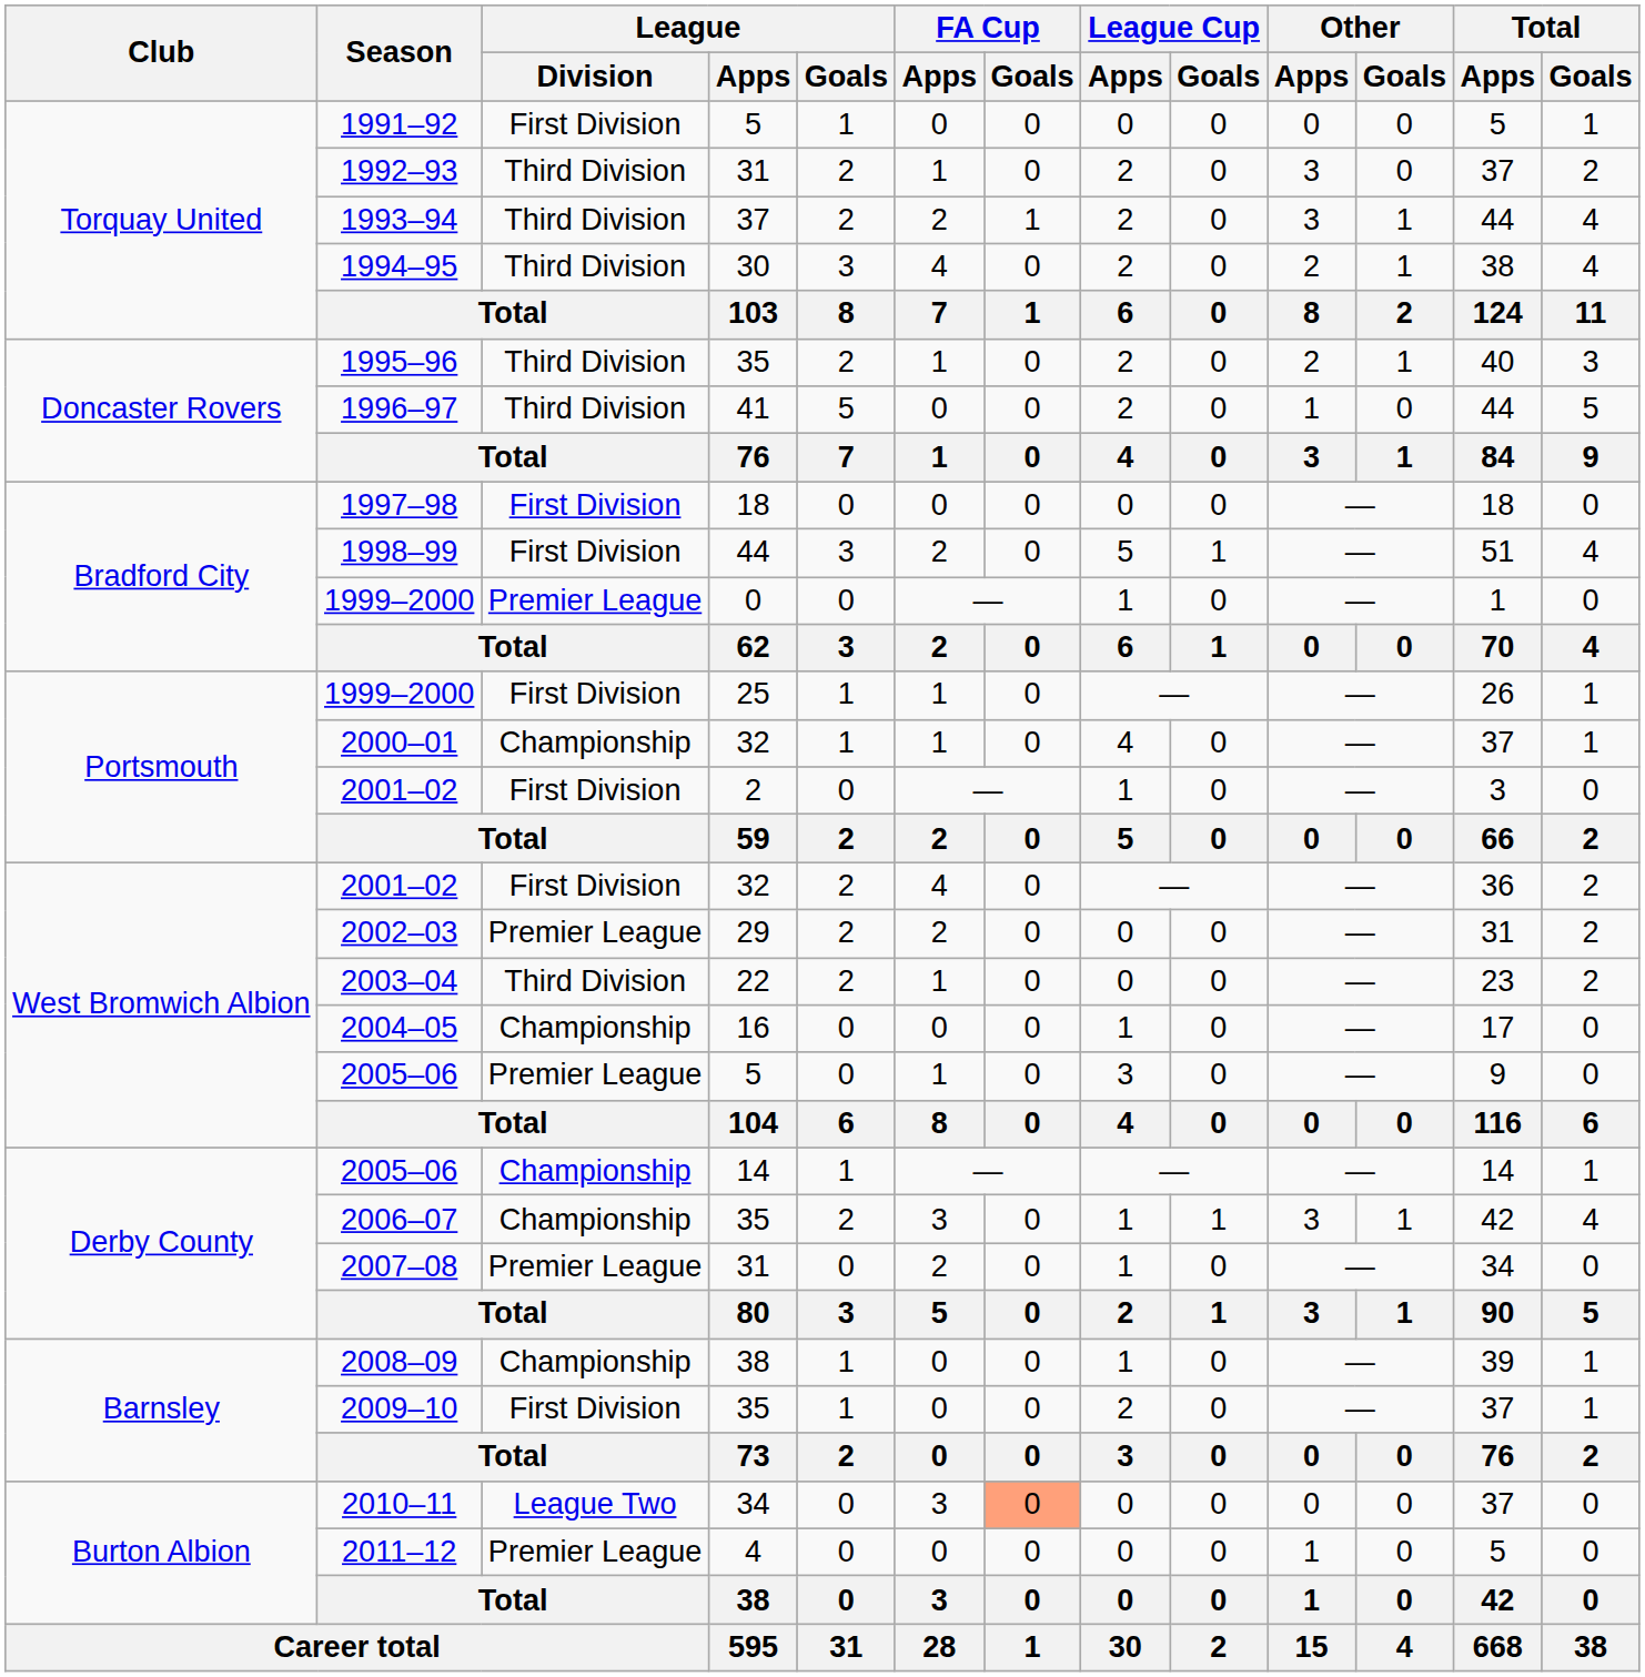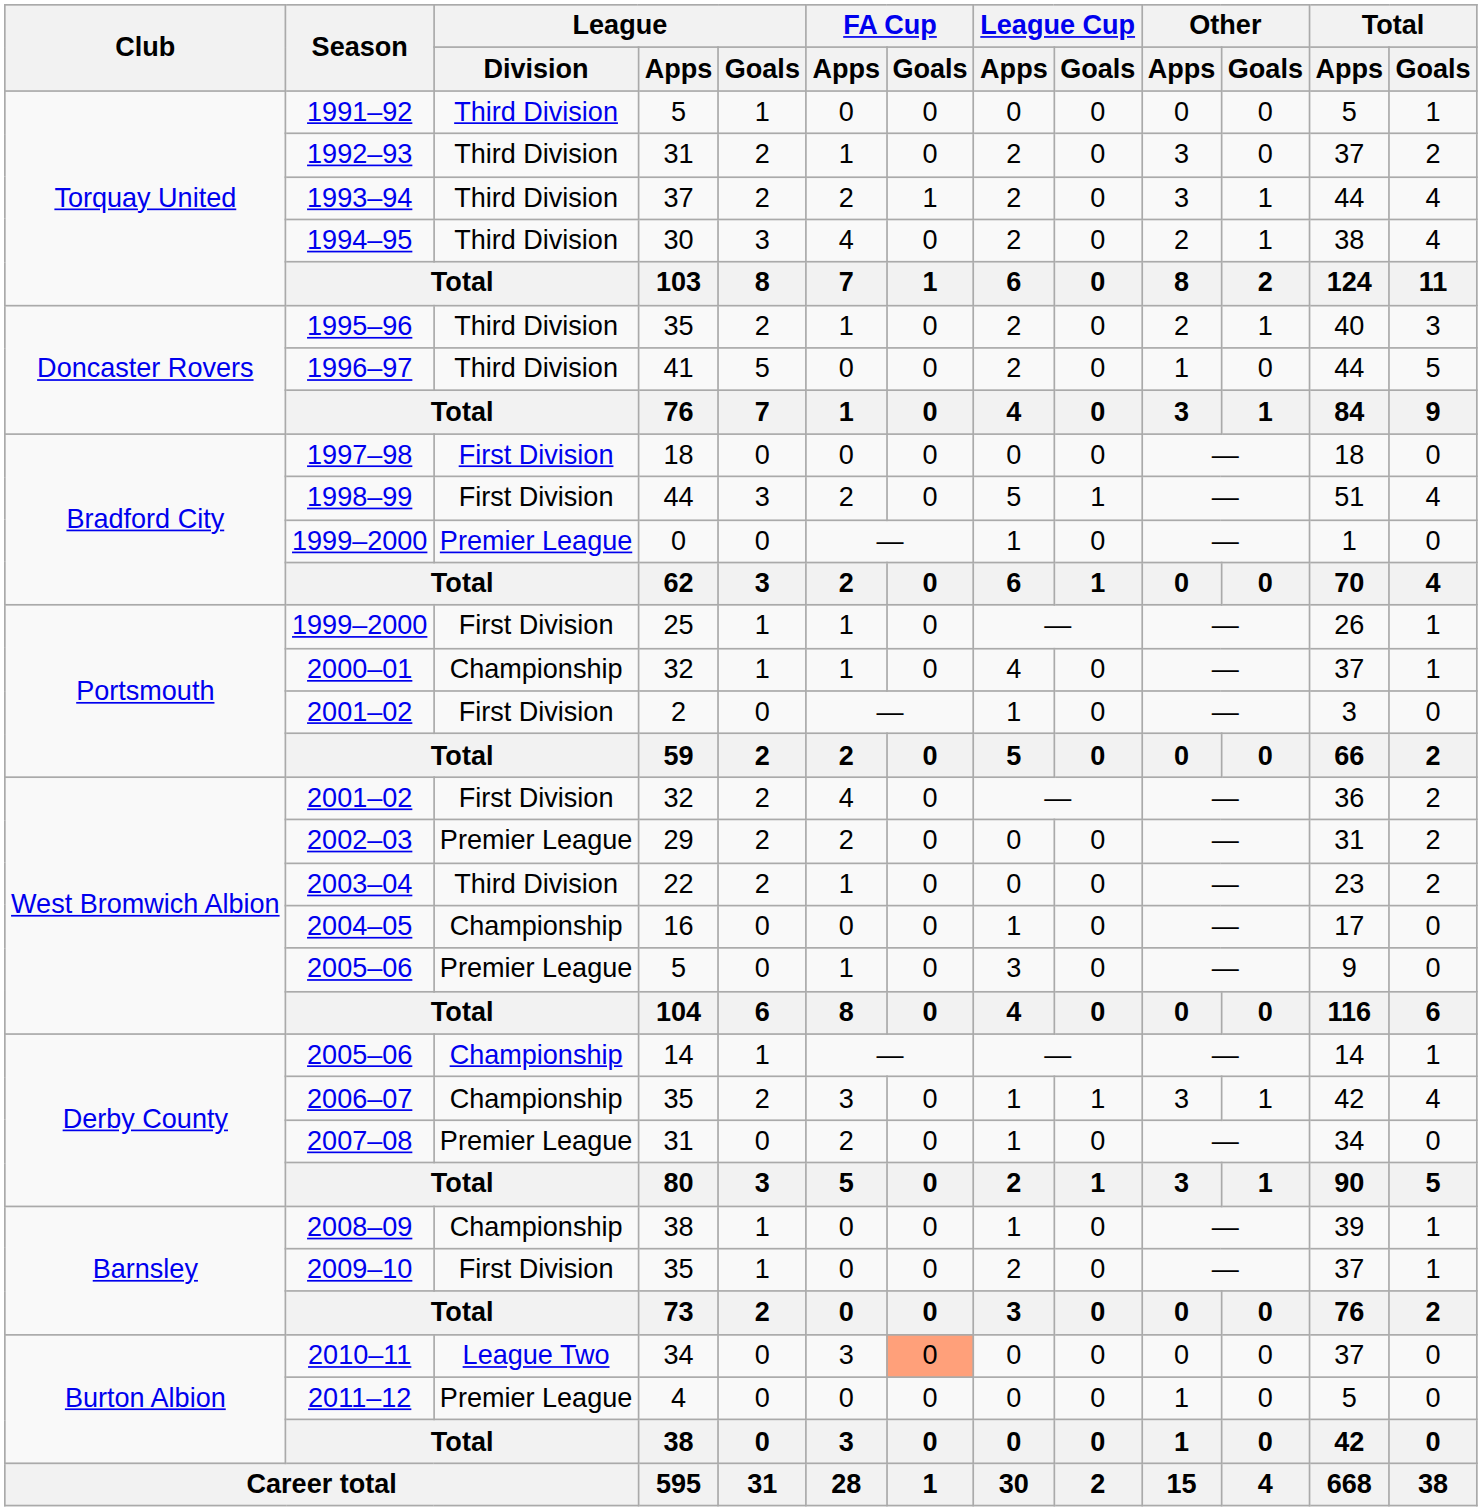1991–92 | League / Division: First Division -> Third Division
